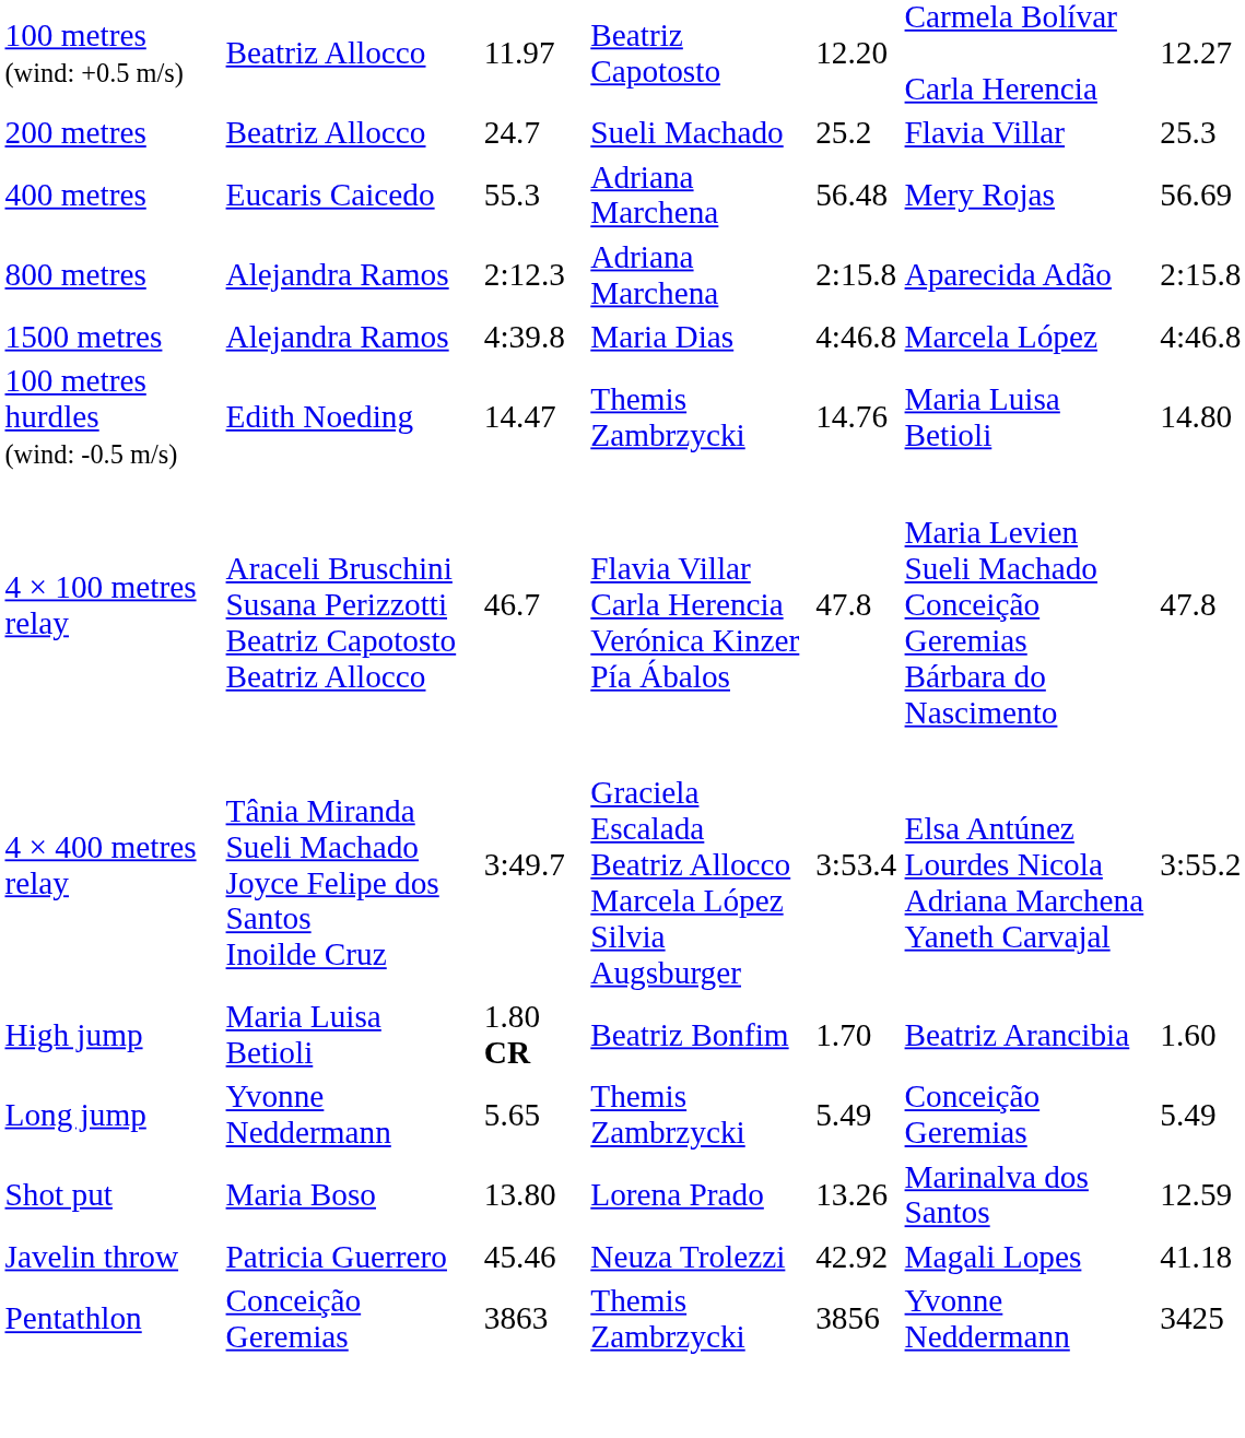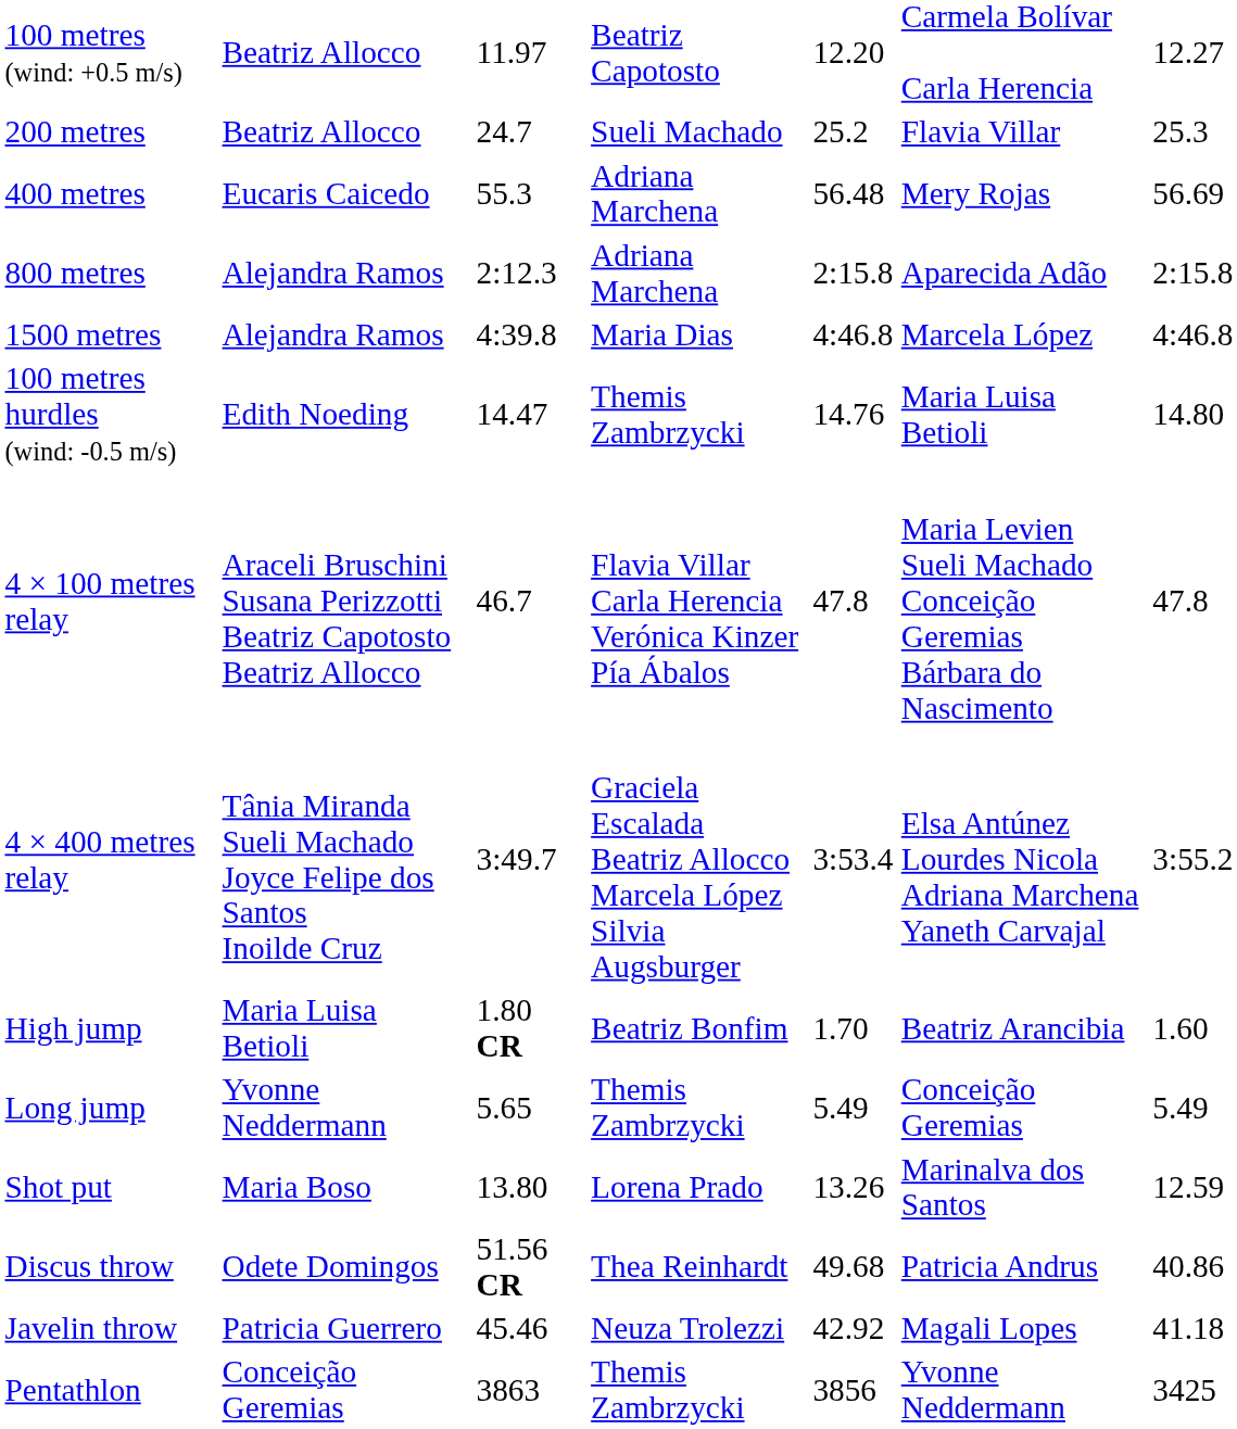+ row: Discus throw | Odete Domingos | 51.56 CR | Thea Reinhardt | 49.68 | Patricia Andrus | 40.86
